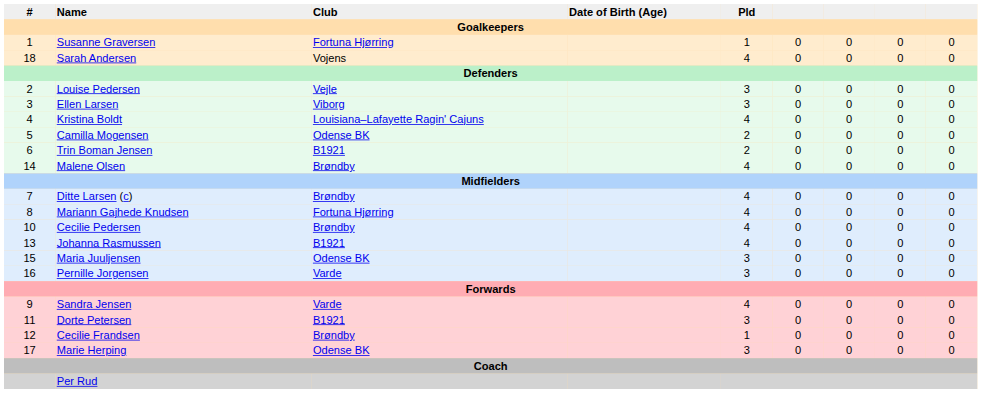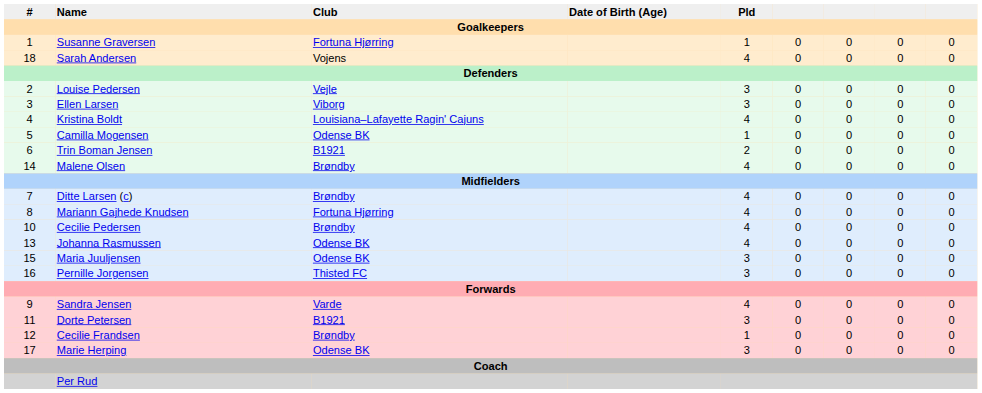Camilla Mogensen | Pld: 2 -> 1
Johanna Rasmussen | Club: B1921 -> Odense BK
Pernille Jorgensen | Club: Varde -> Thisted FC
